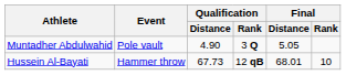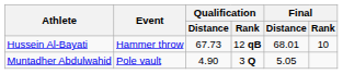rows swapped: Muntadher Abdulwahid <-> Hussein Al-Bayati
